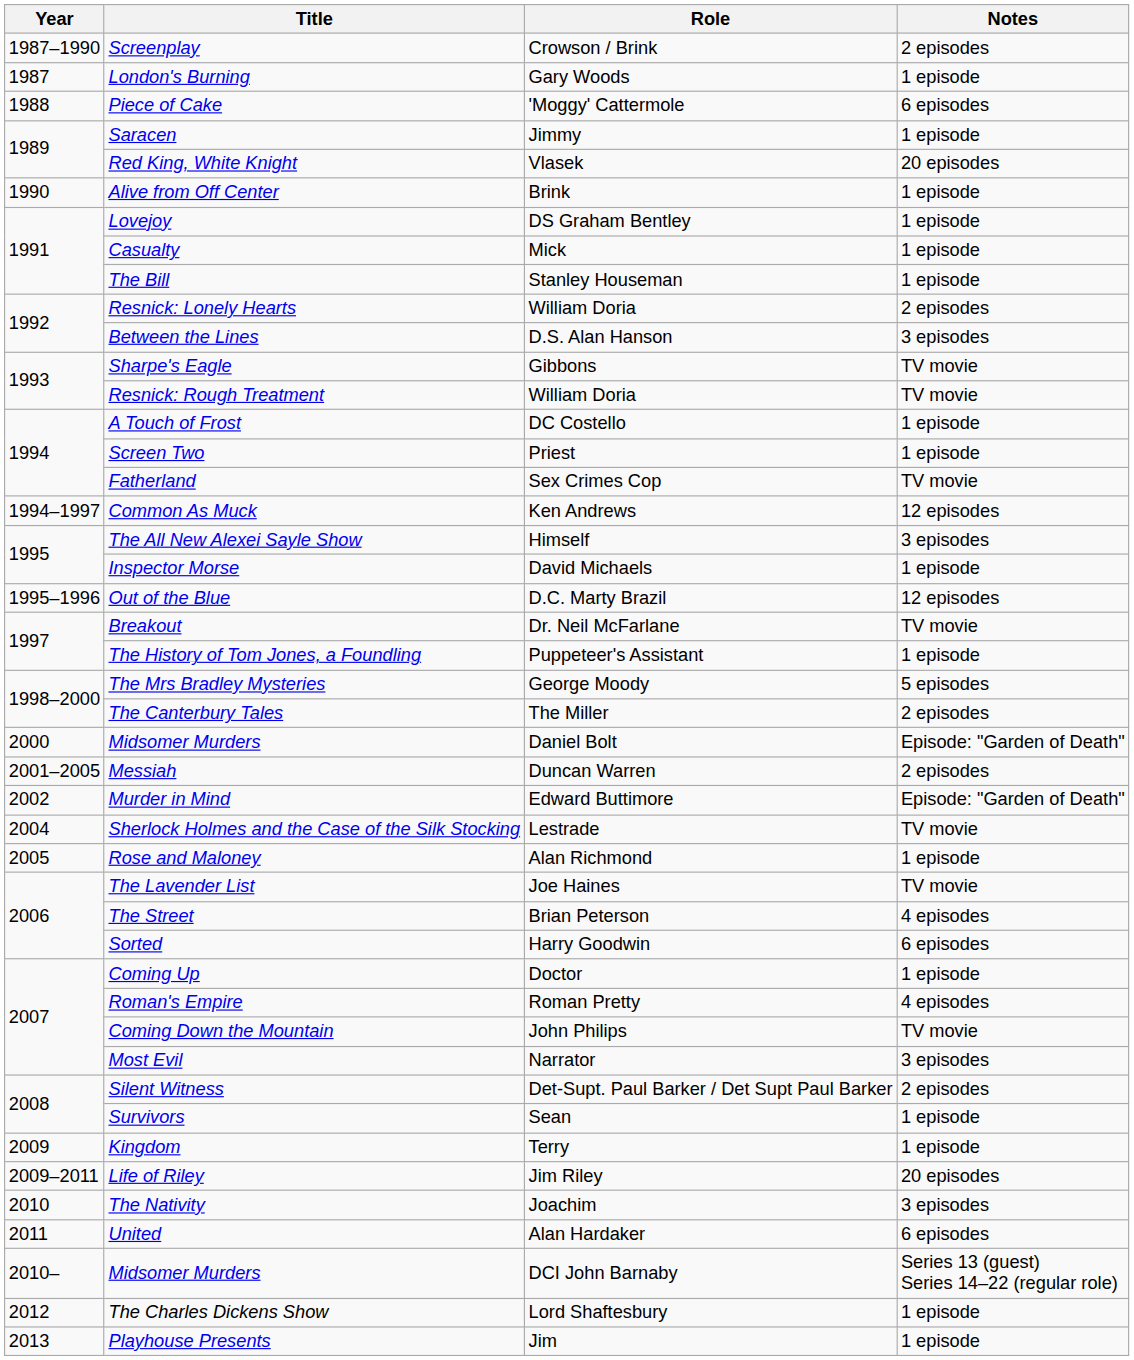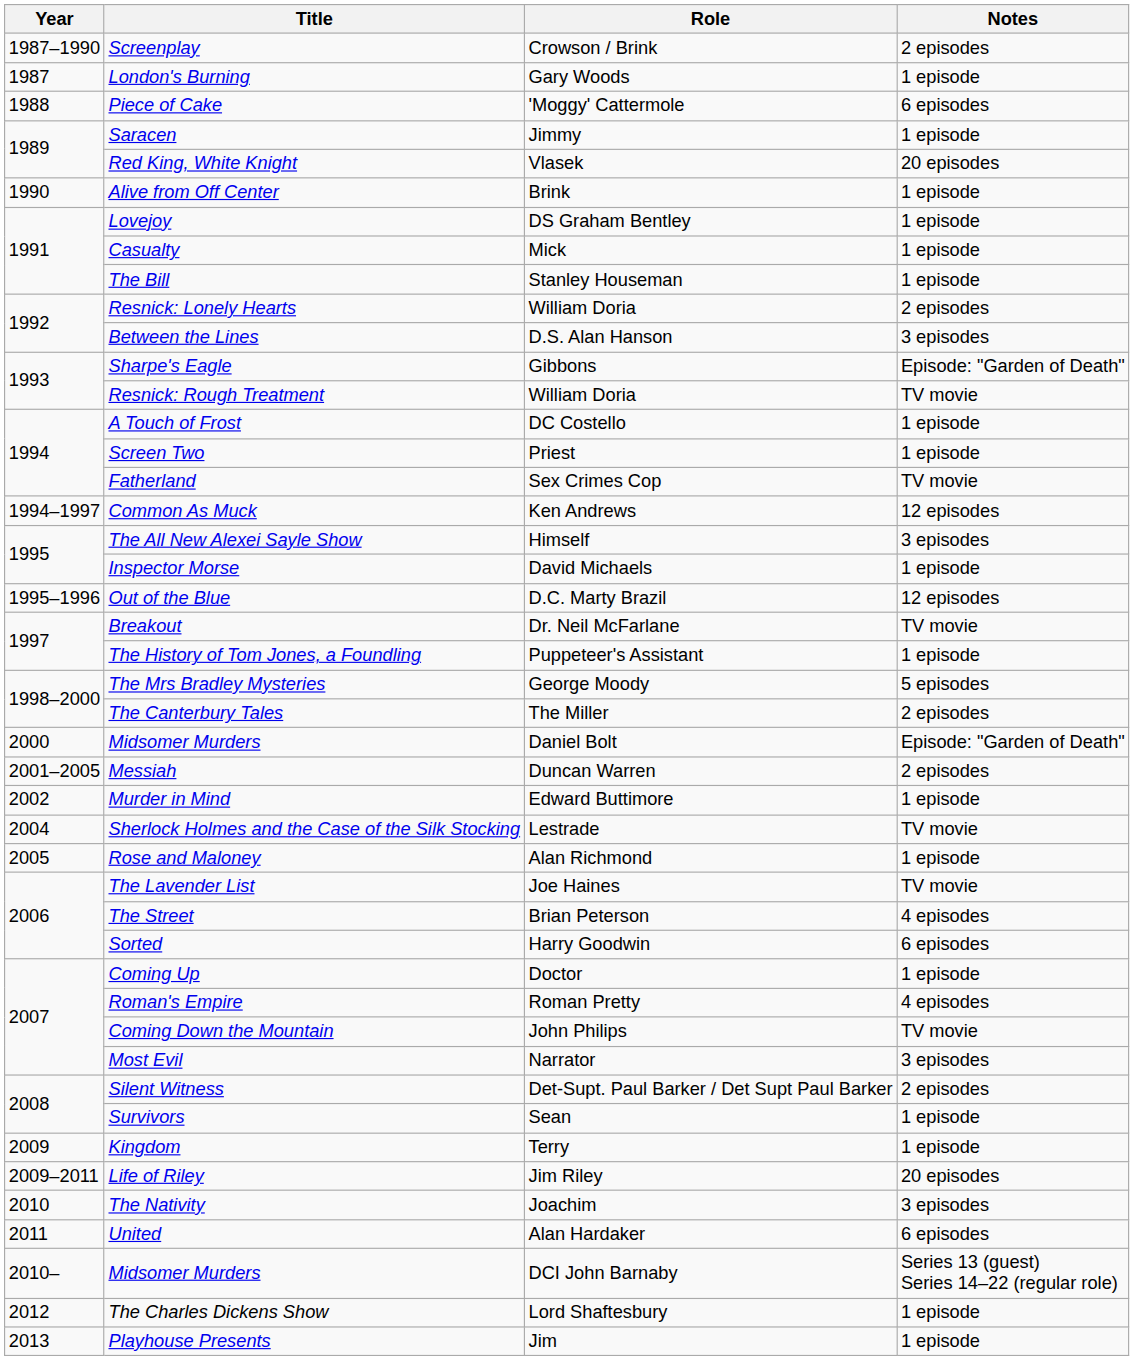Sharpe's Eagle | Notes: TV movie -> Episode: "Garden of Death"
Murder in Mind | Notes: Episode: "Garden of Death" -> 1 episode
